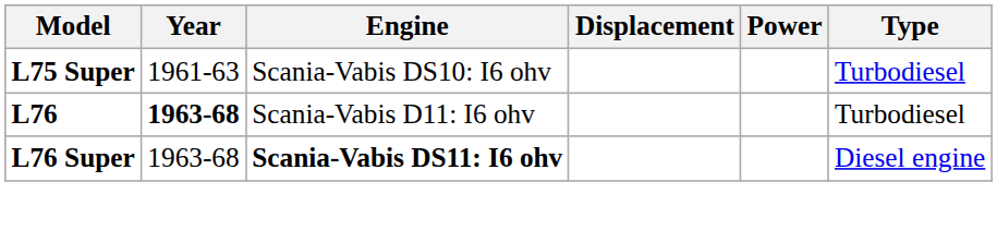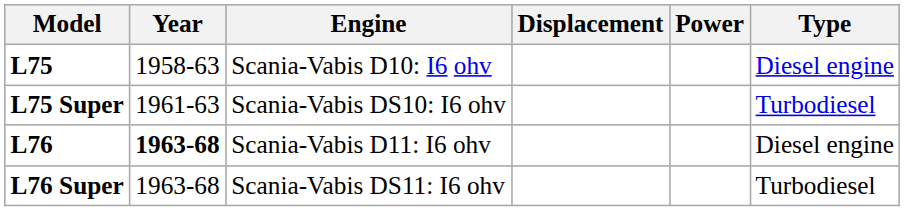+ row: L75 | 1958-63 | Scania-Vabis D10: I6 ohv | Diesel engine
L76 | Type: Turbodiesel -> Diesel engine
L76 Super | Engine: bold -> normal
L76 Super | Type: Diesel engine -> Turbodiesel
